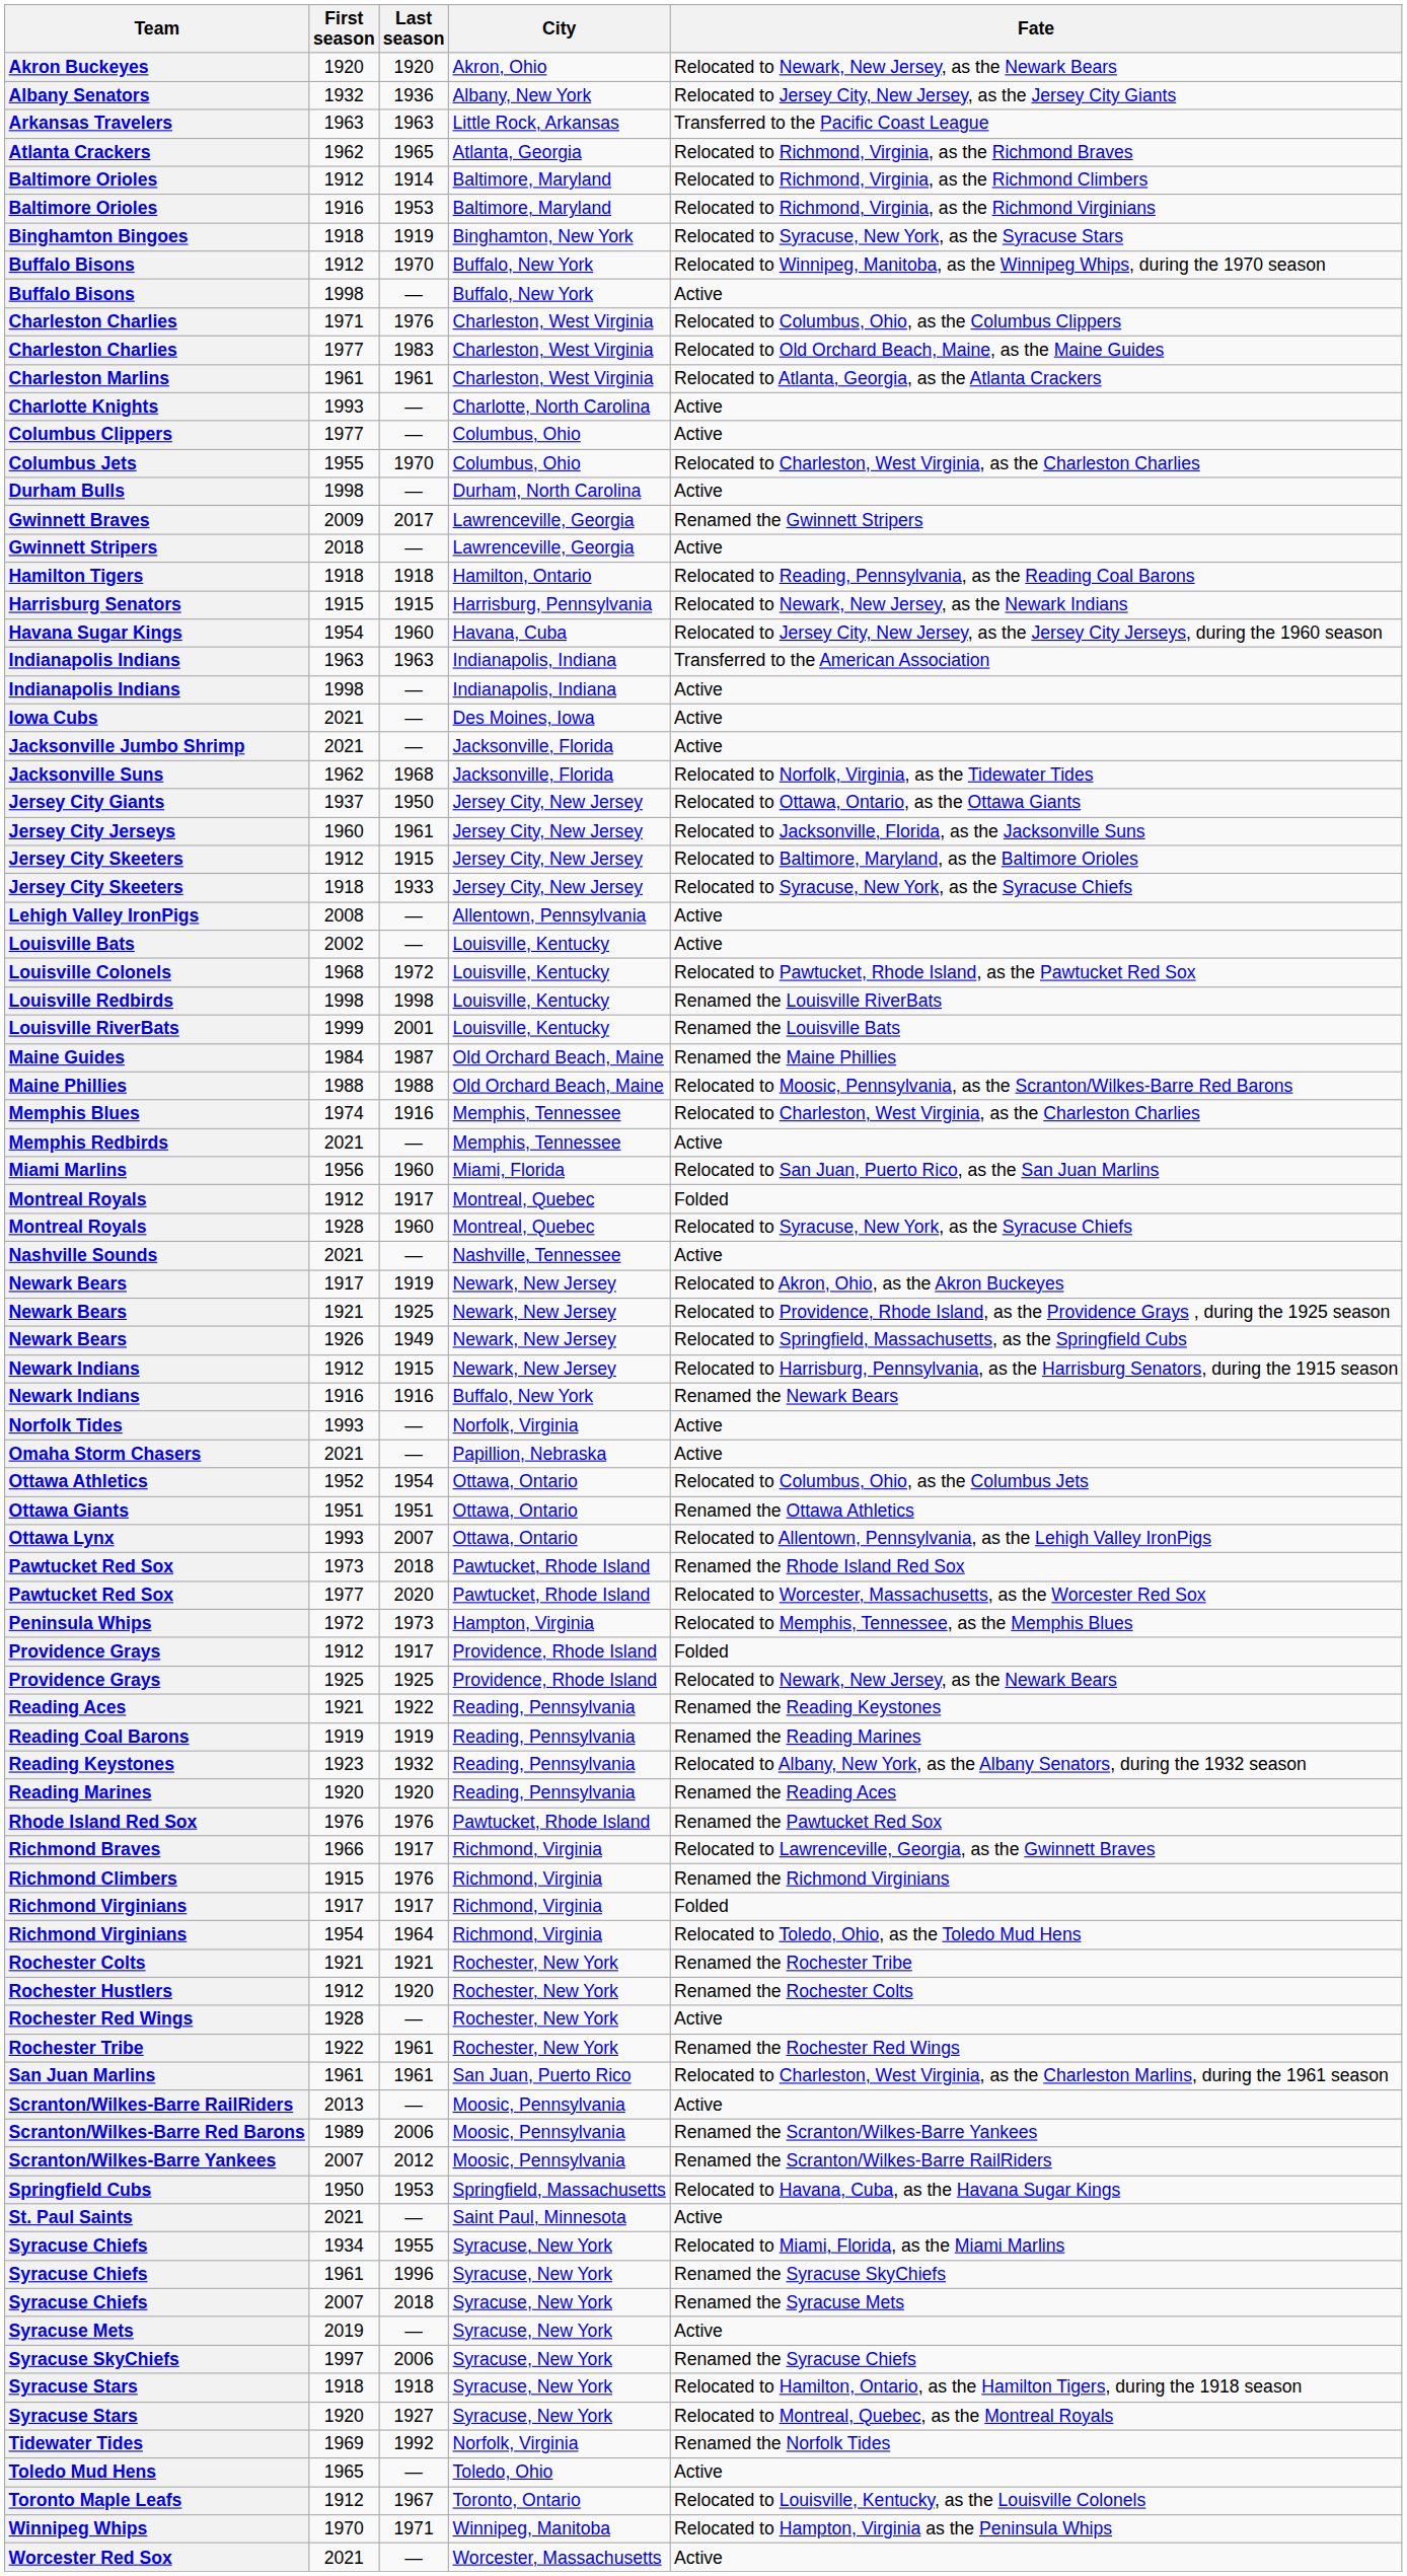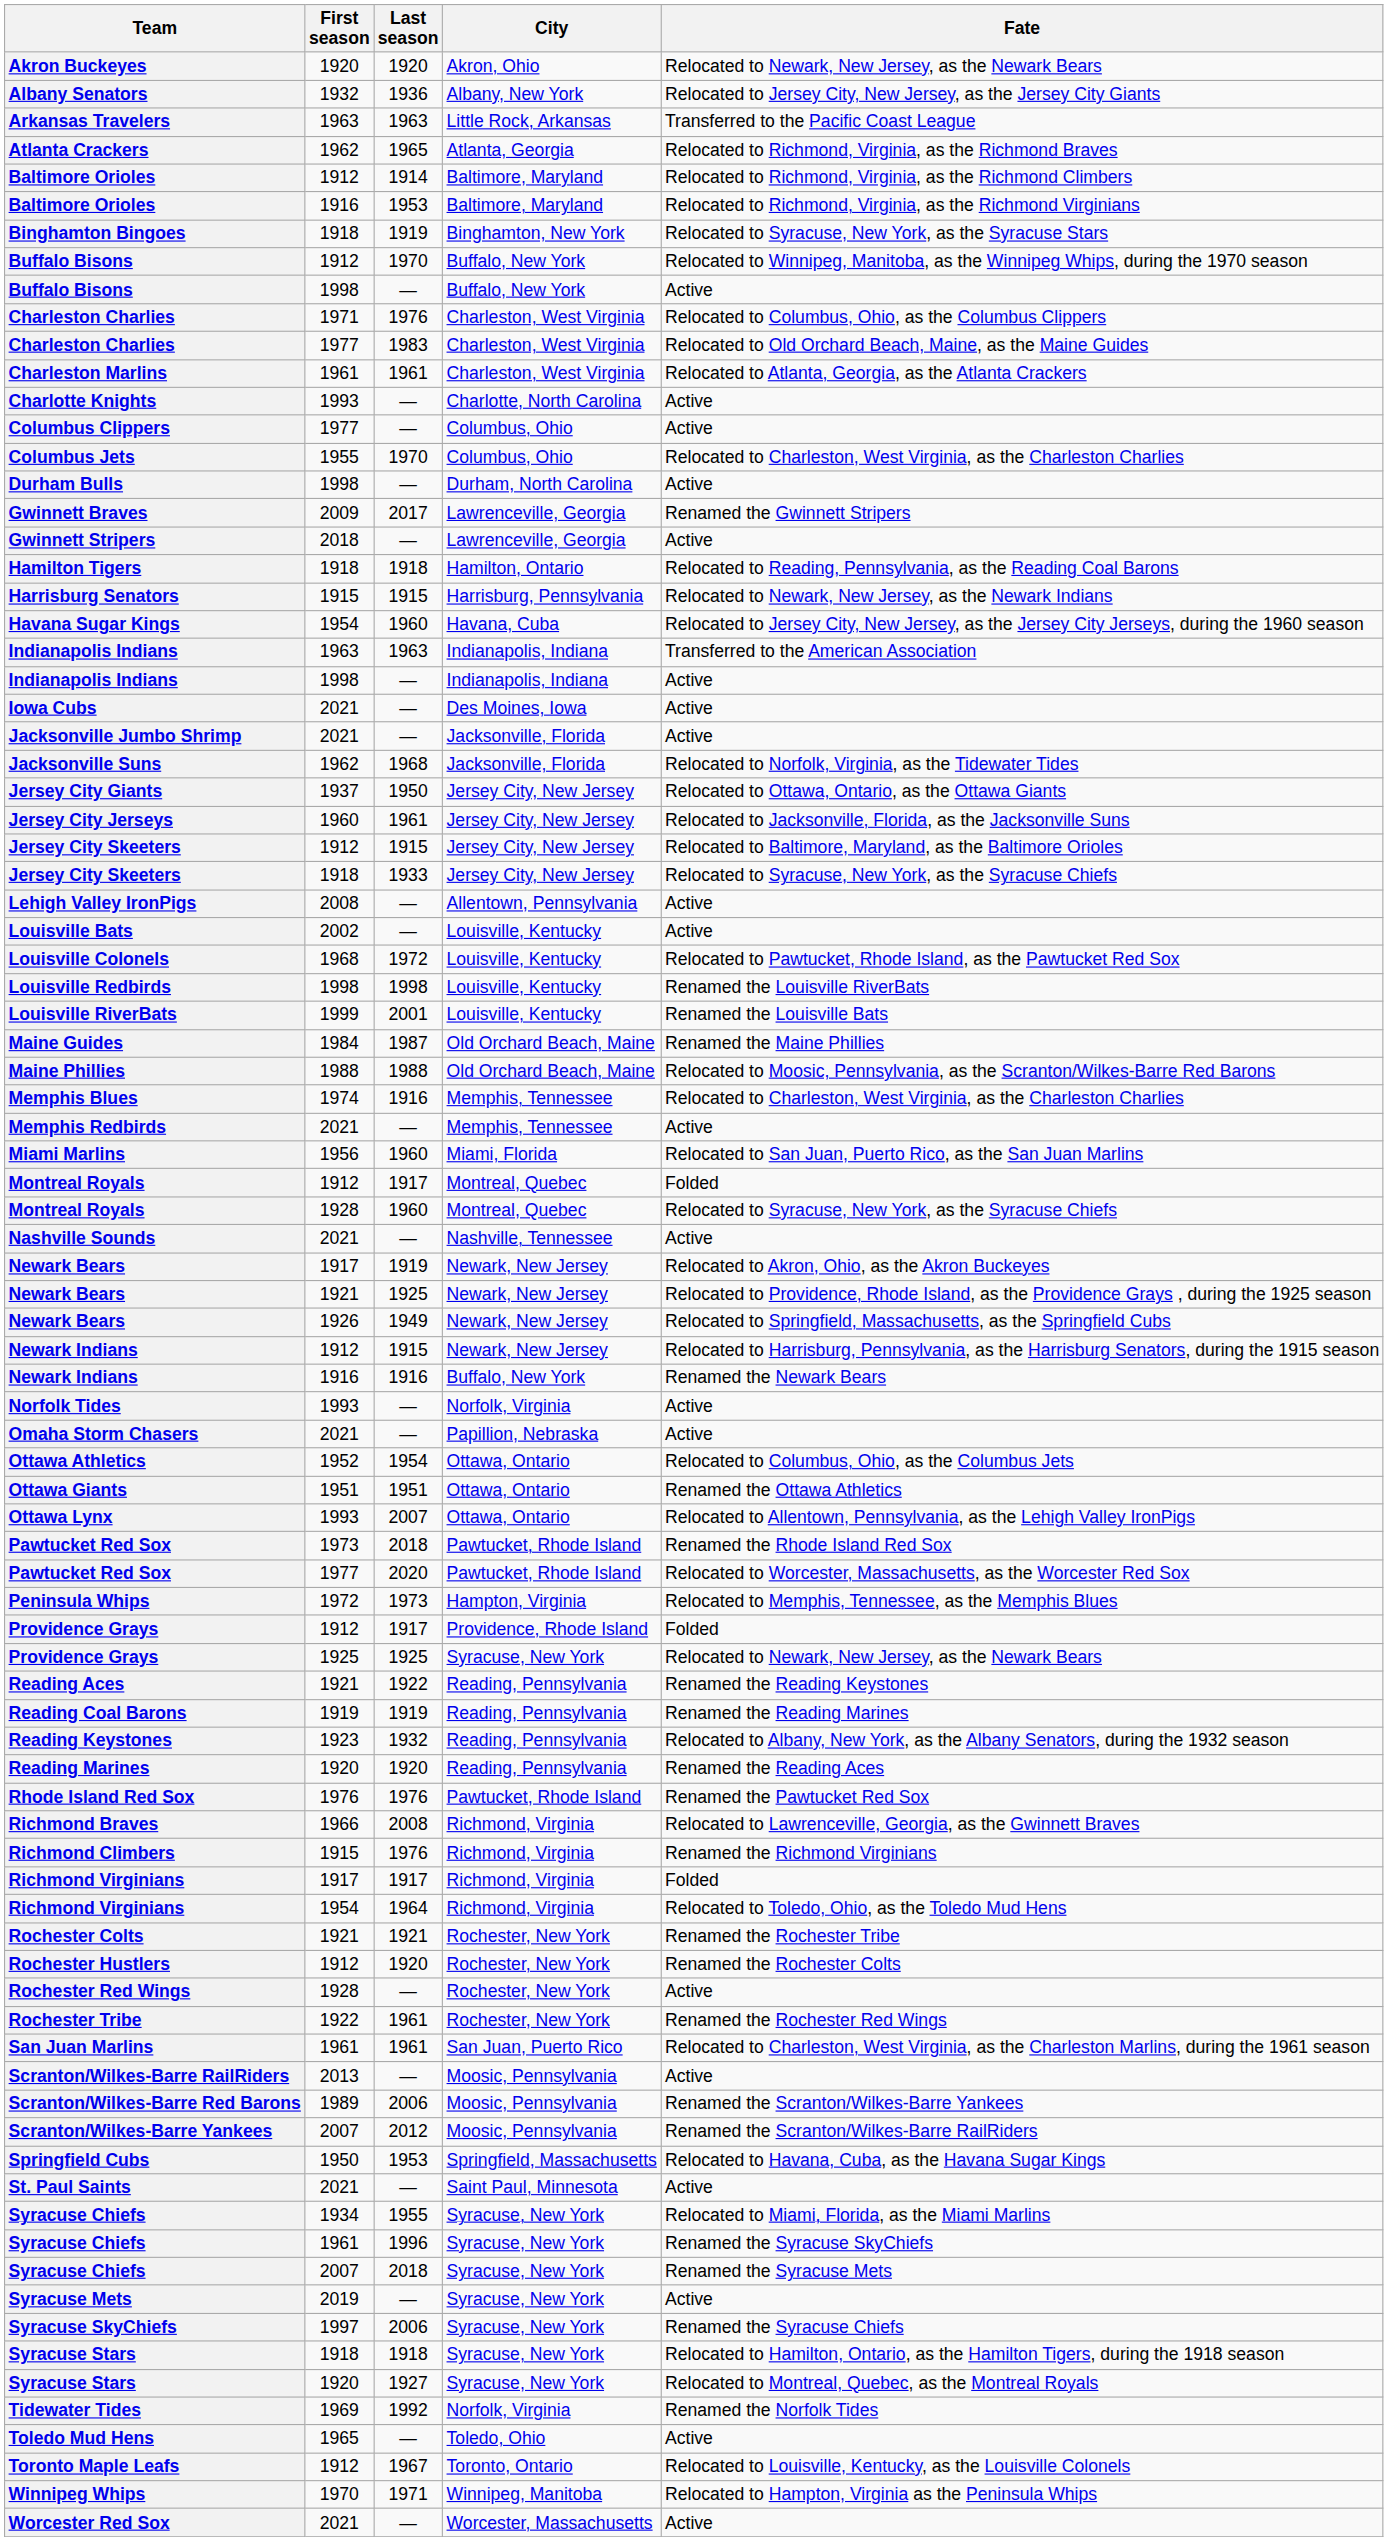Providence Grays / 1925 | City: Providence, Rhode Island -> Syracuse, New York
Richmond Braves | Last season: 1917 -> 2008
